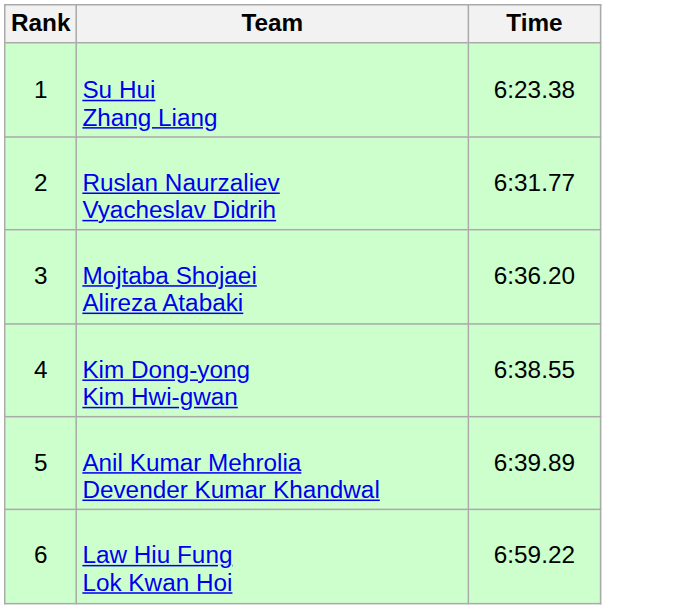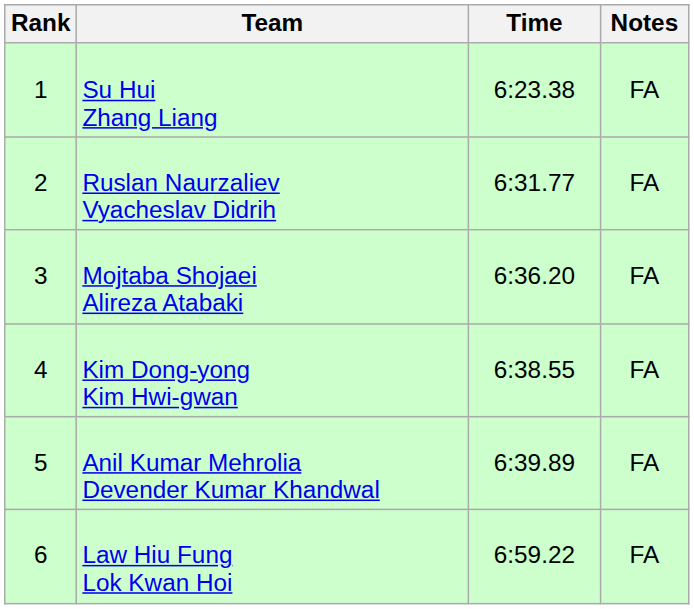+ column: Notes | FA | FA | FA | FA | FA | FA
